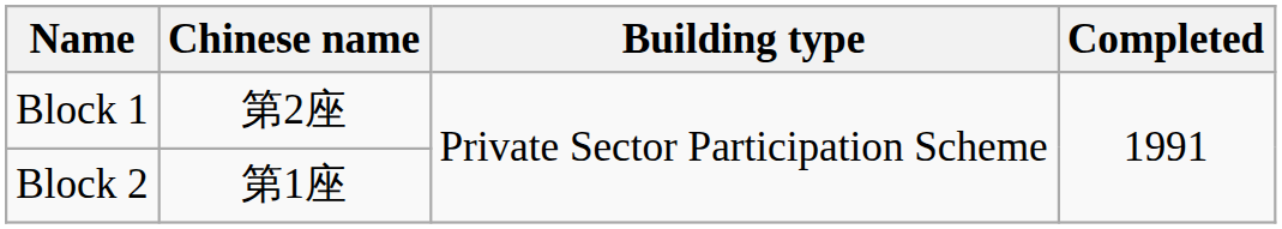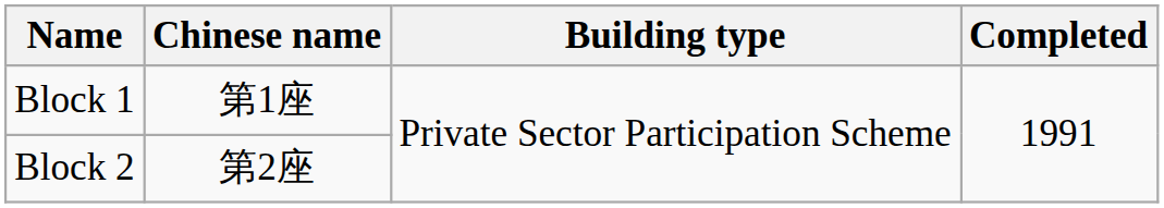Block 1 | Chinese name: 第2座 -> 第1座
Block 2 | Chinese name: 第1座 -> 第2座
